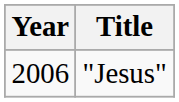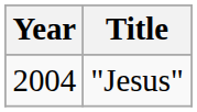"Jesus" | Year: 2006 -> 2004
